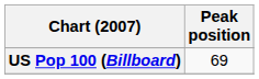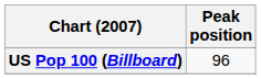US Pop 100 (Billboard) | Peak position: 69 -> 96
